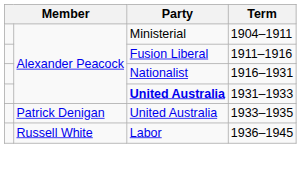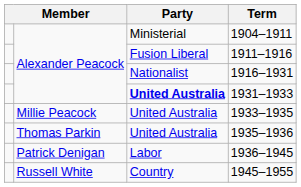1933–1935 | column 2: Patrick Denigan -> Millie Peacock
+ row: Thomas Parkin | United Australia | 1935–1936
1936–1945 | column 2: Russell White -> Patrick Denigan
+ row: Russell White | Country | 1945–1955
